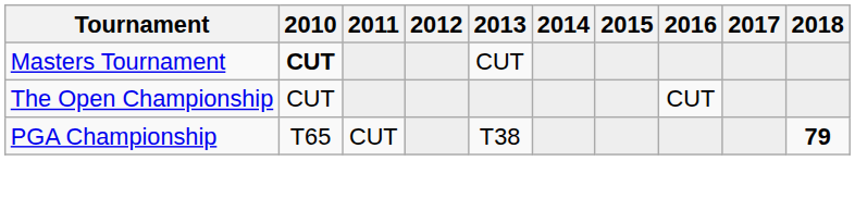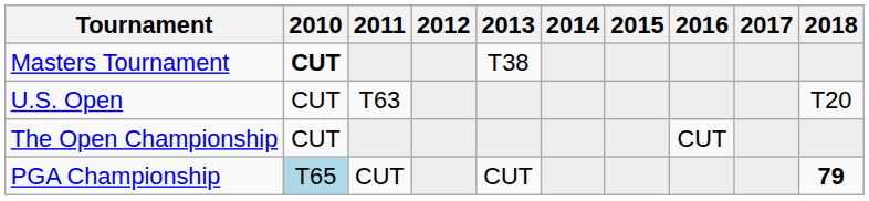Masters Tournament | 2013: CUT -> T38
+ row: U.S. Open | CUT | T63 | T20
PGA Championship | 2010: no background -> lightblue background
PGA Championship | 2013: T38 -> CUT
